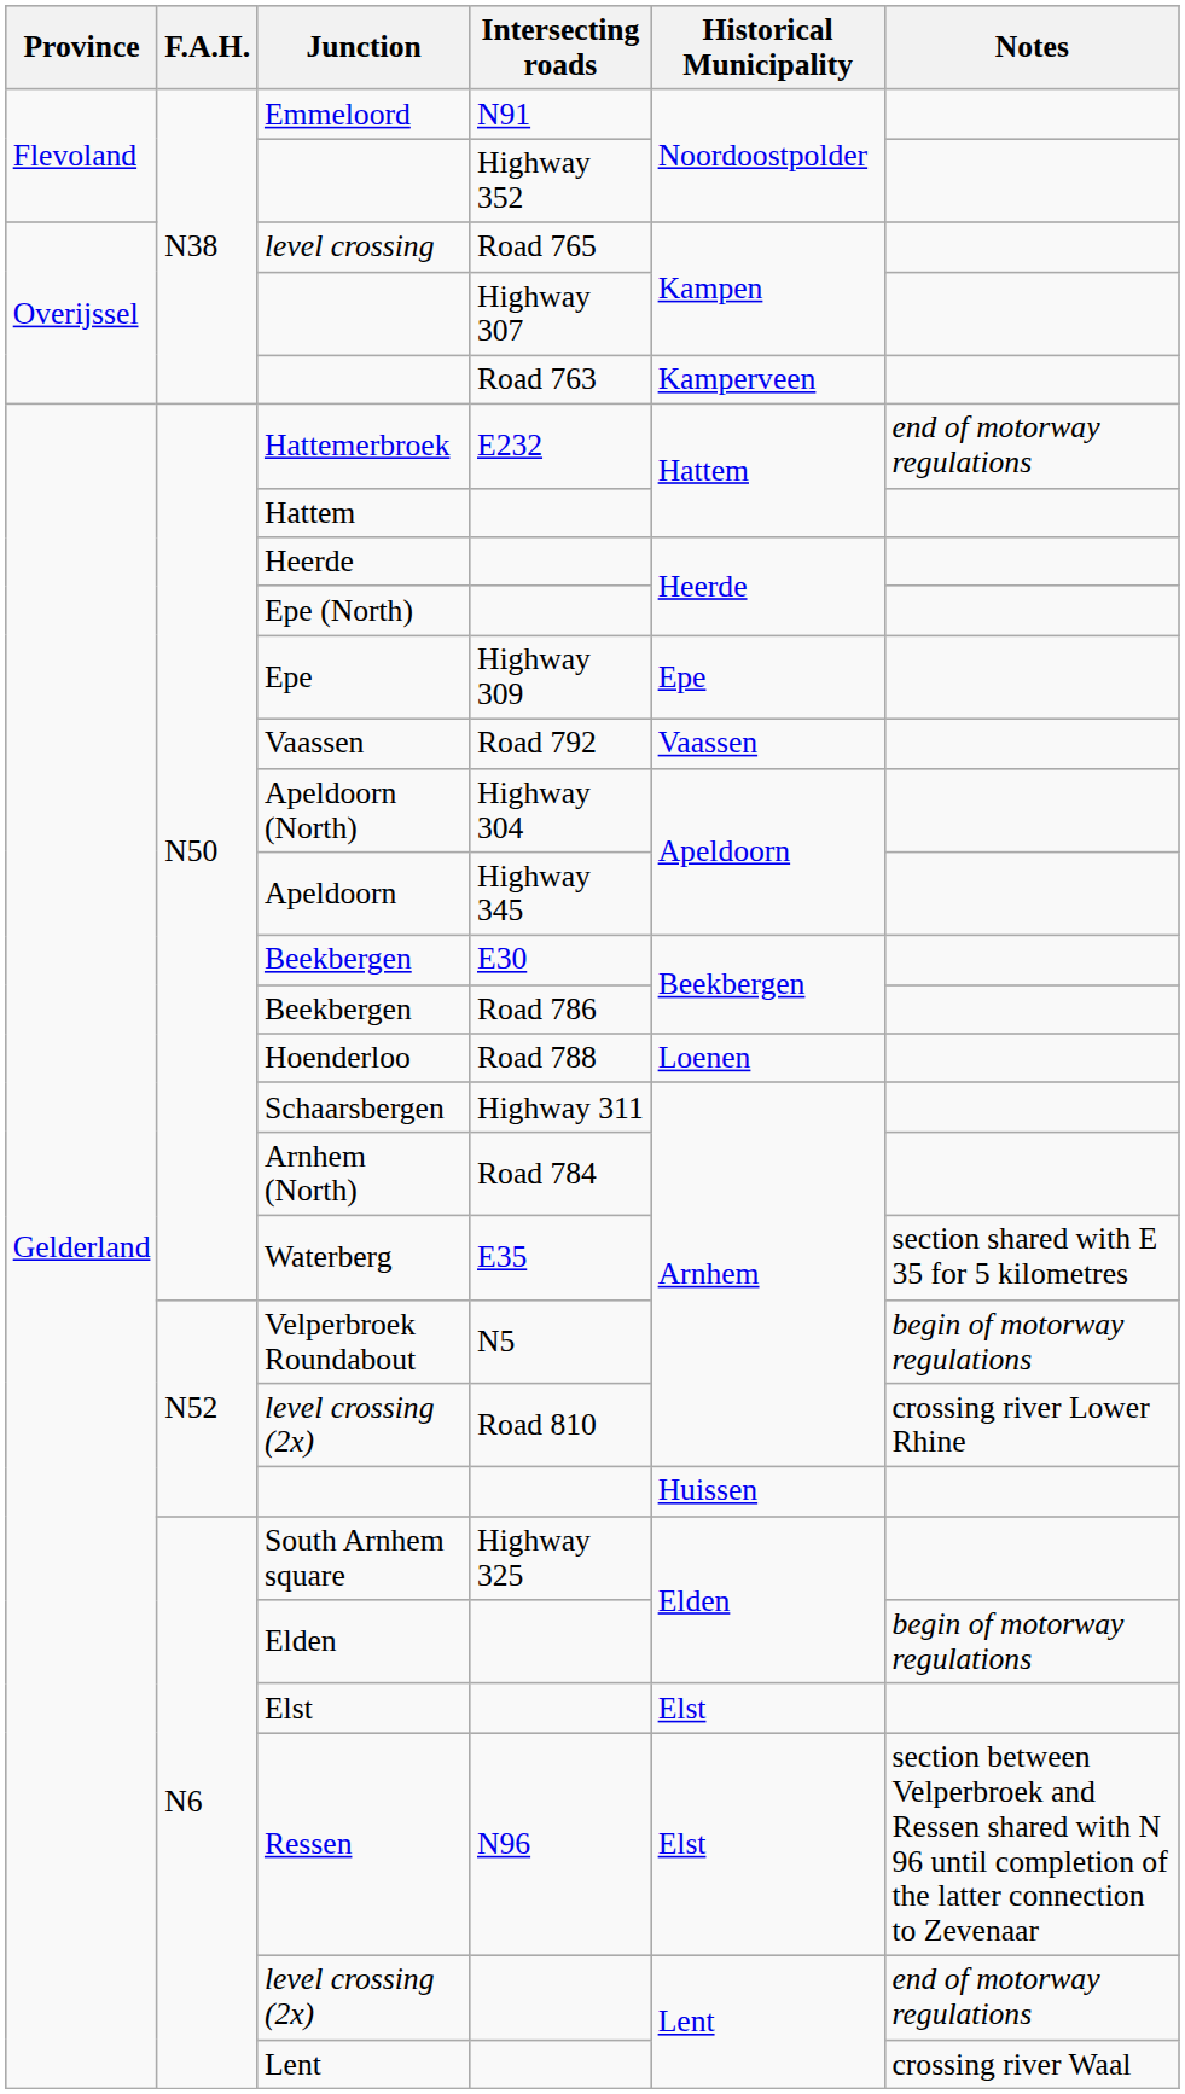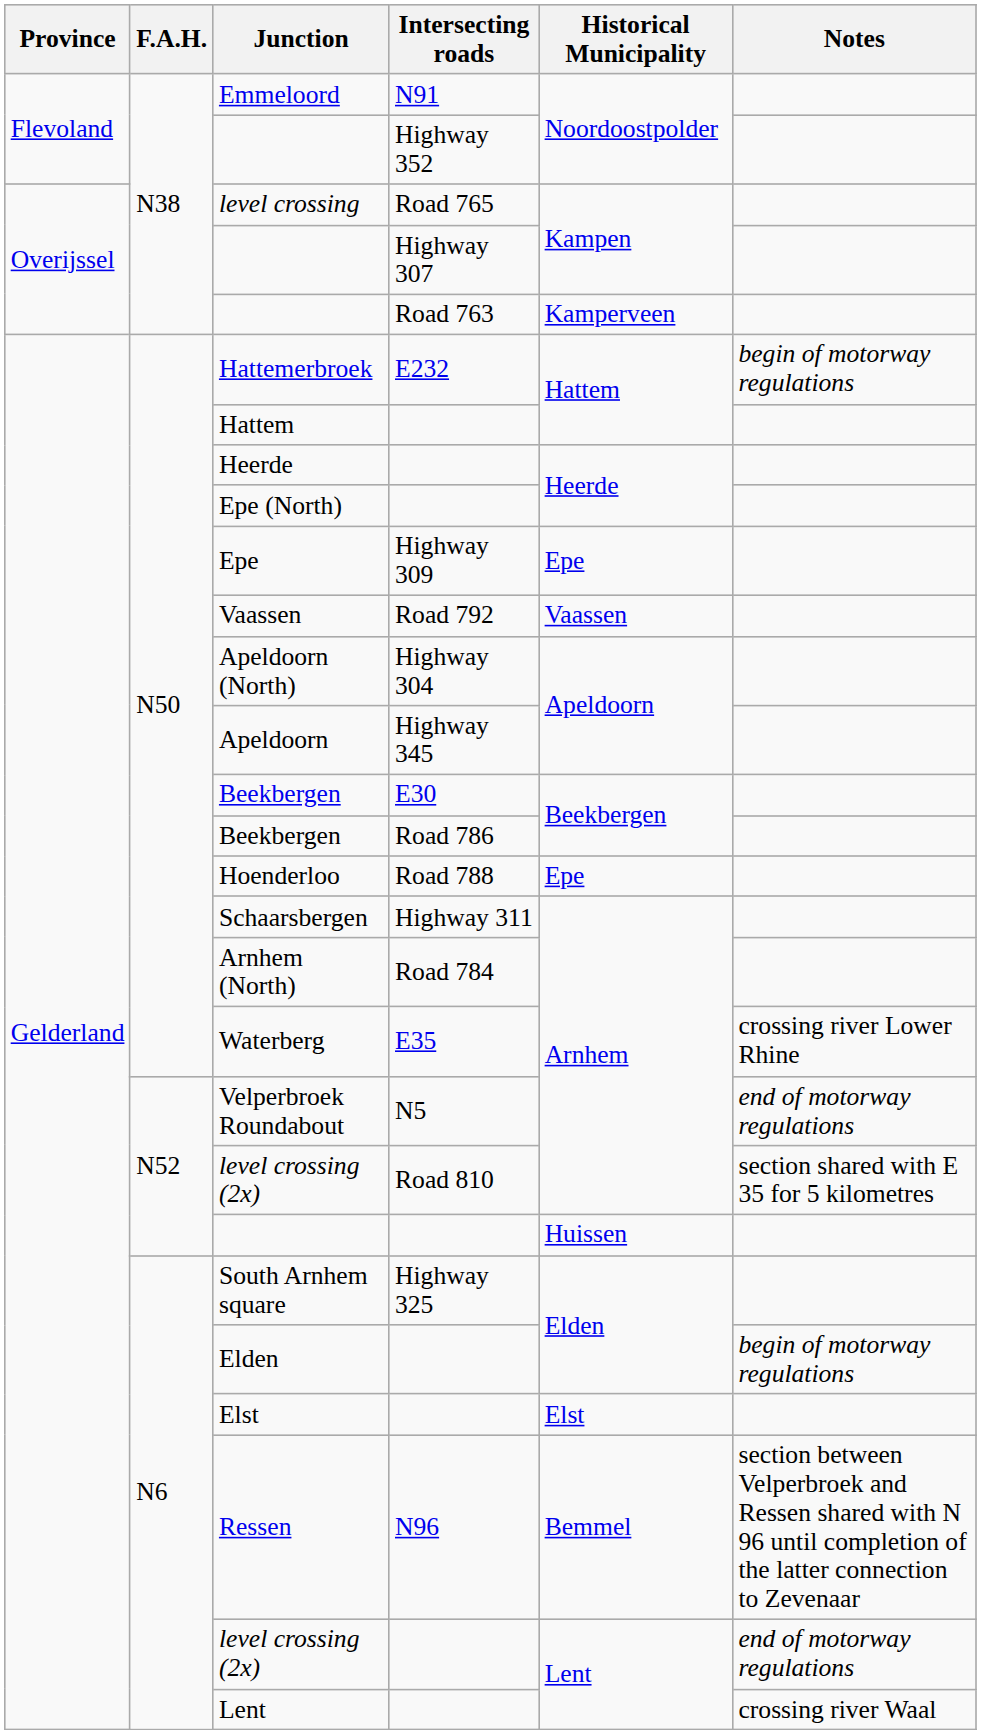Hattemerbroek | Notes: end of motorway regulations -> begin of motorway regulations
Hoenderloo | Historical Municipality: Loenen -> Epe
Waterberg | Notes: section shared with E 35 for 5 kilometres -> crossing river Lower Rhine
Velperbroek Roundabout | Notes: begin of motorway regulations -> end of motorway regulations
level crossing (2x) / Road 810 | Notes: crossing river Lower Rhine -> section shared with E 35 for 5 kilometres
Ressen | Historical Municipality: Elst -> Bemmel
